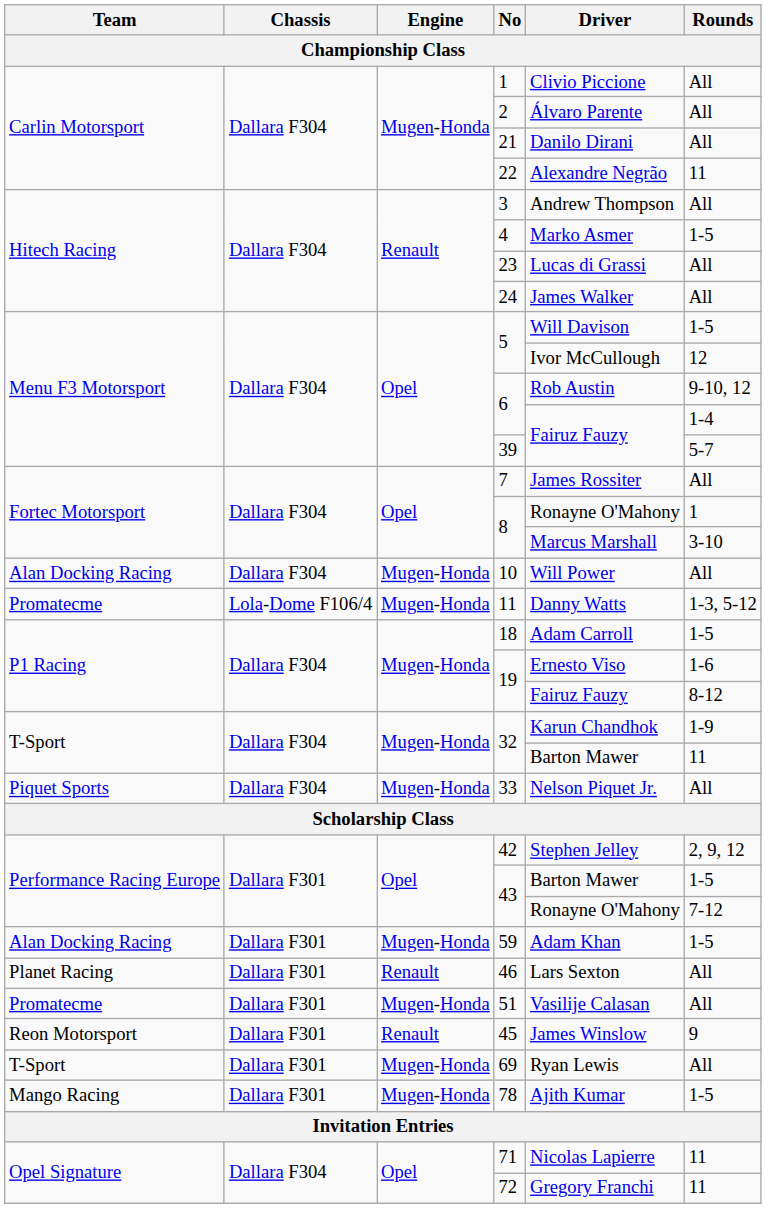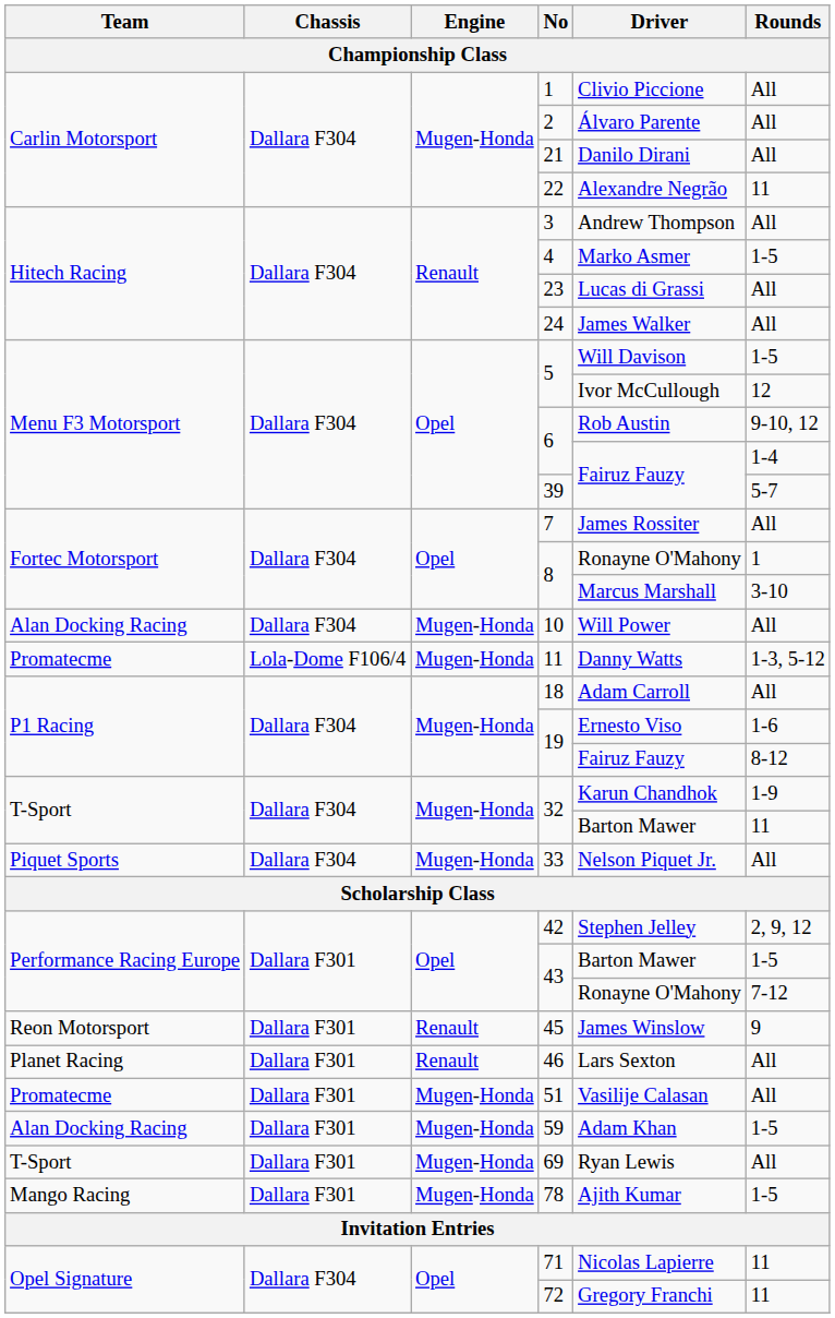18 | Rounds: 1-5 -> All
rows swapped: 45 <-> 59
